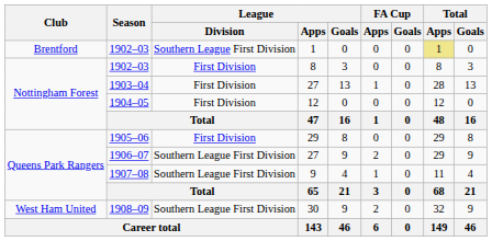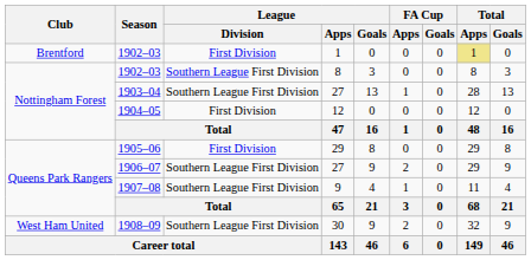1902–03 / 1 | League / Division: Southern League First Division -> First Division
1902–03 / 8 | League / Division: First Division -> Southern League First Division
1903–04 | League / Division: First Division -> Southern League First Division
